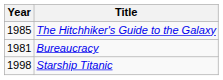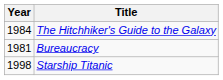The Hitchhiker's Guide to the Galaxy | Year: 1985 -> 1984
